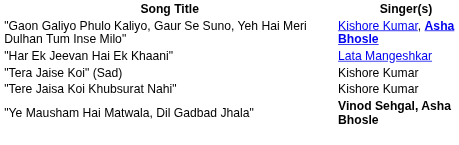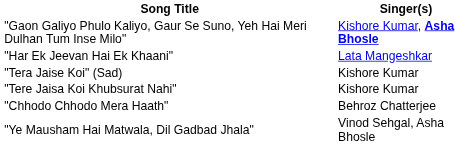+ row: "Chhodo Chhodo Mera Haath" | Behroz Chatterjee
"Ye Mausham Hai Matwala, Dil Gadbad Jhala" | Singer(s): bold -> normal
